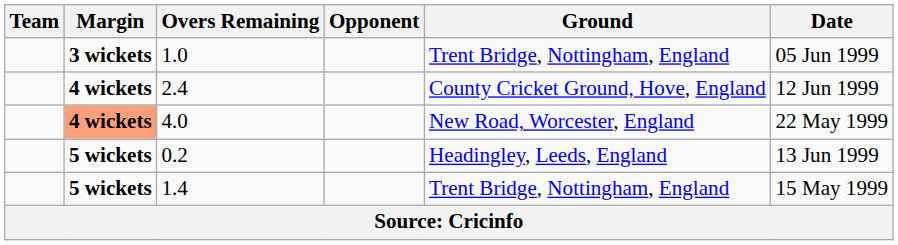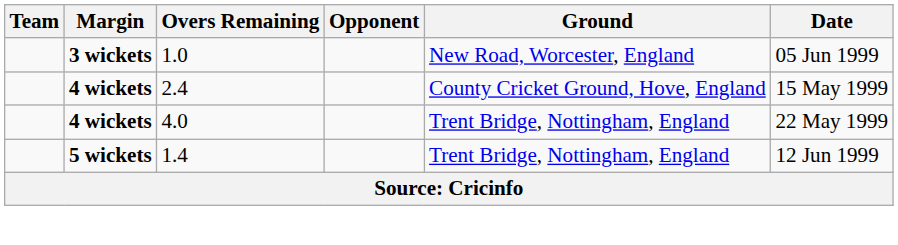1.0 | Ground: Trent Bridge, Nottingham, England -> New Road, Worcester, England
2.4 | Date: 12 Jun 1999 -> 15 May 1999
4.0 | Margin: lightsalmon background -> no background
4.0 | Ground: New Road, Worcester, England -> Trent Bridge, Nottingham, England
- row: 5 wickets | 0.2 | Headingley, Leeds, England | 13 Jun 1999
1.4 | Date: 15 May 1999 -> 12 Jun 1999
